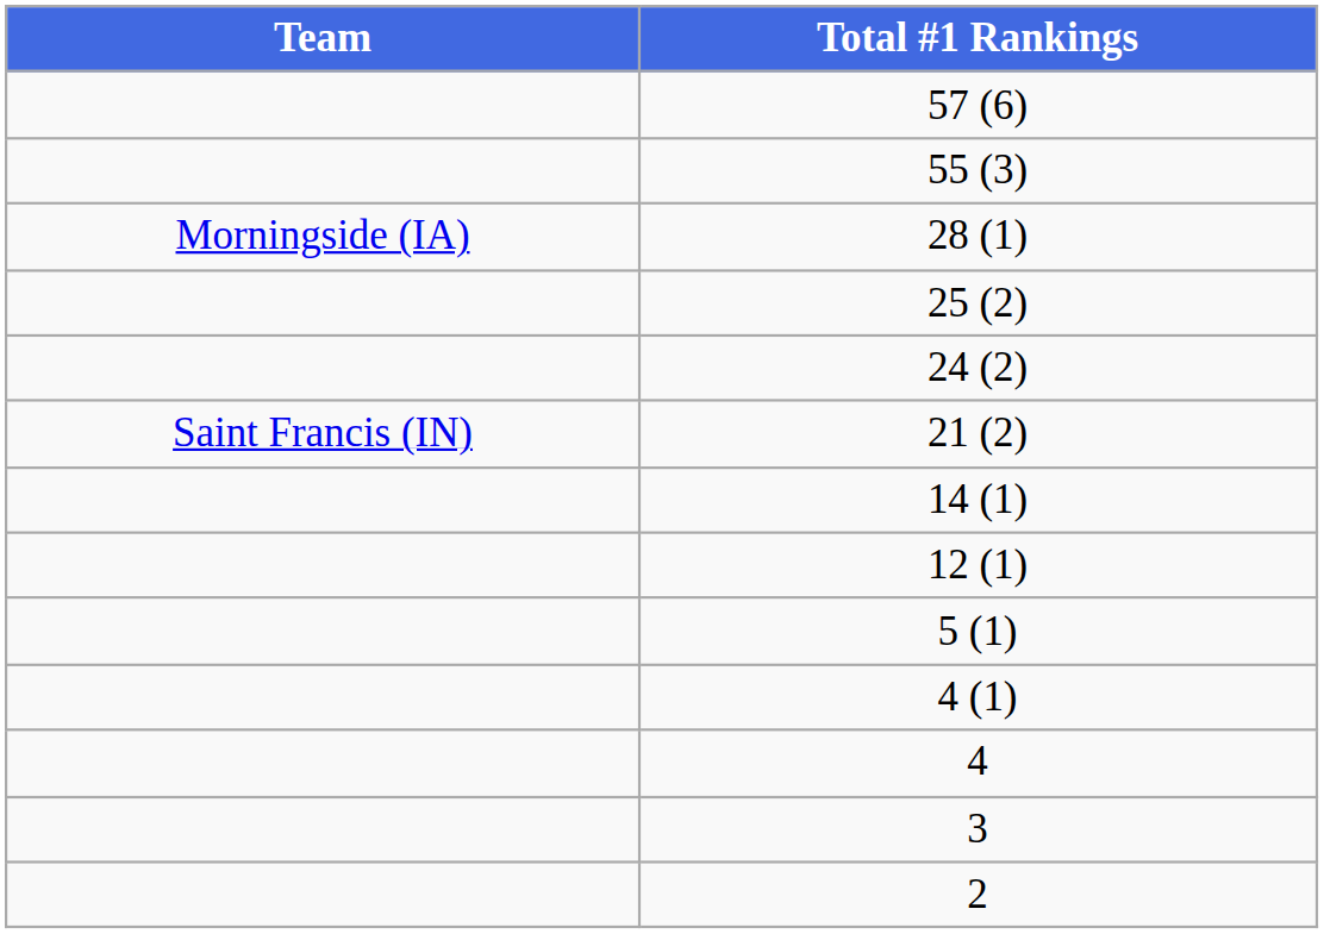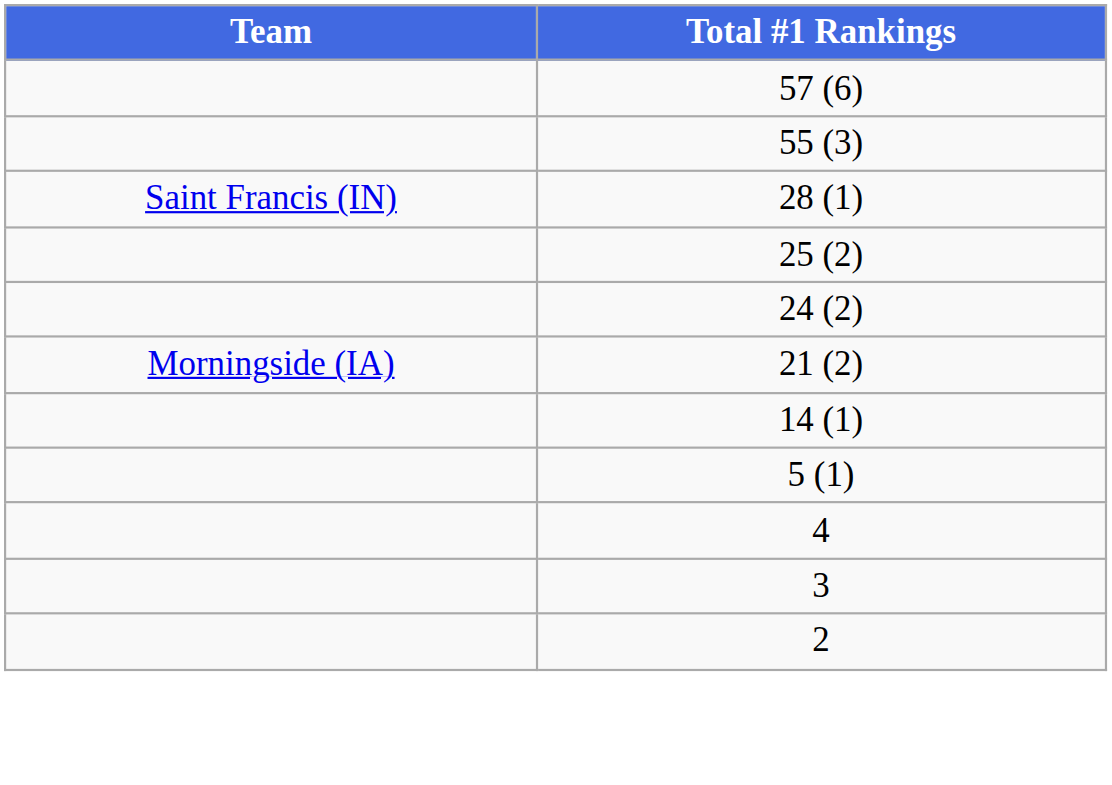28 (1) | Team: Morningside (IA) -> Saint Francis (IN)
21 (2) | Team: Saint Francis (IN) -> Morningside (IA)
- row: 12 (1)
- row: 4 (1)
